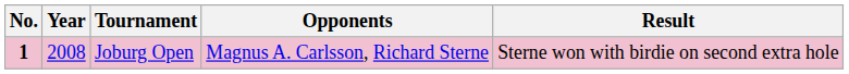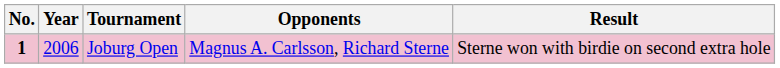Joburg Open | Year: 2008 -> 2006
